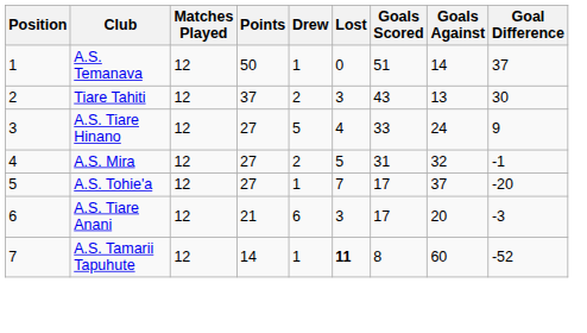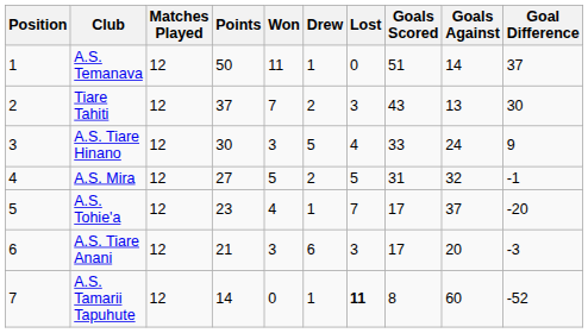+ column: Won | 11 | 7 | 3 | 5 | 4 | 3 | 0
A.S. Tiare Hinano | Points: 27 -> 30
A.S. Tohie'a | Points: 27 -> 23
